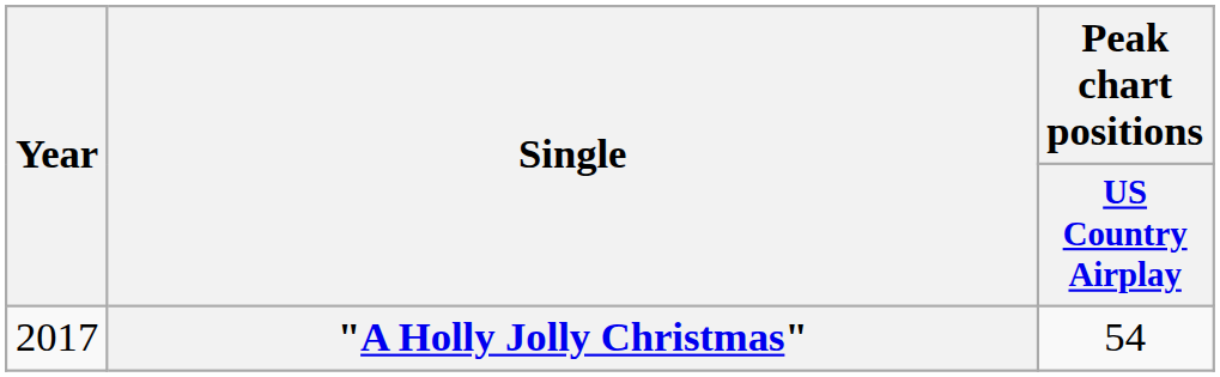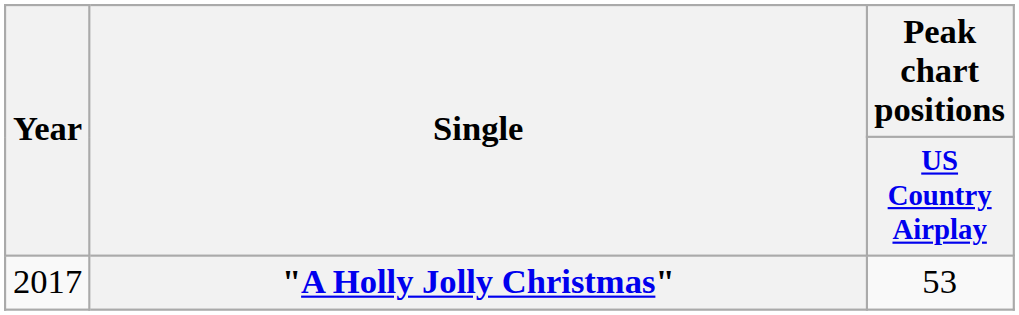"A Holly Jolly Christmas" | Peak chart positions / US Country Airplay: 54 -> 53
